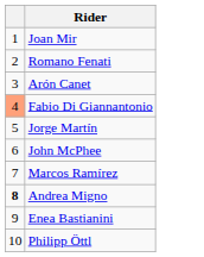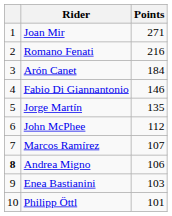+ column: Points | 271 | 216 | 184 | 146 | 135 | 112 | 107 | 106 | 103 | 101
Fabio Di Giannantonio | column 1: lightsalmon background -> no background
